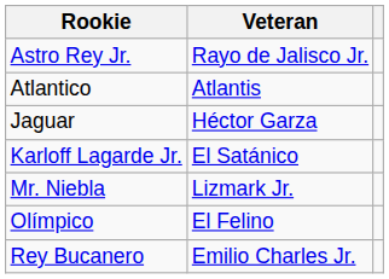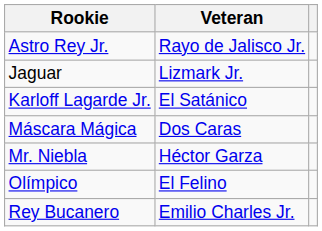- row: Atlantico | Atlantis
Jaguar | Veteran: Héctor Garza -> Lizmark Jr.
+ row: Máscara Mágica | Dos Caras
Mr. Niebla | Veteran: Lizmark Jr. -> Héctor Garza
